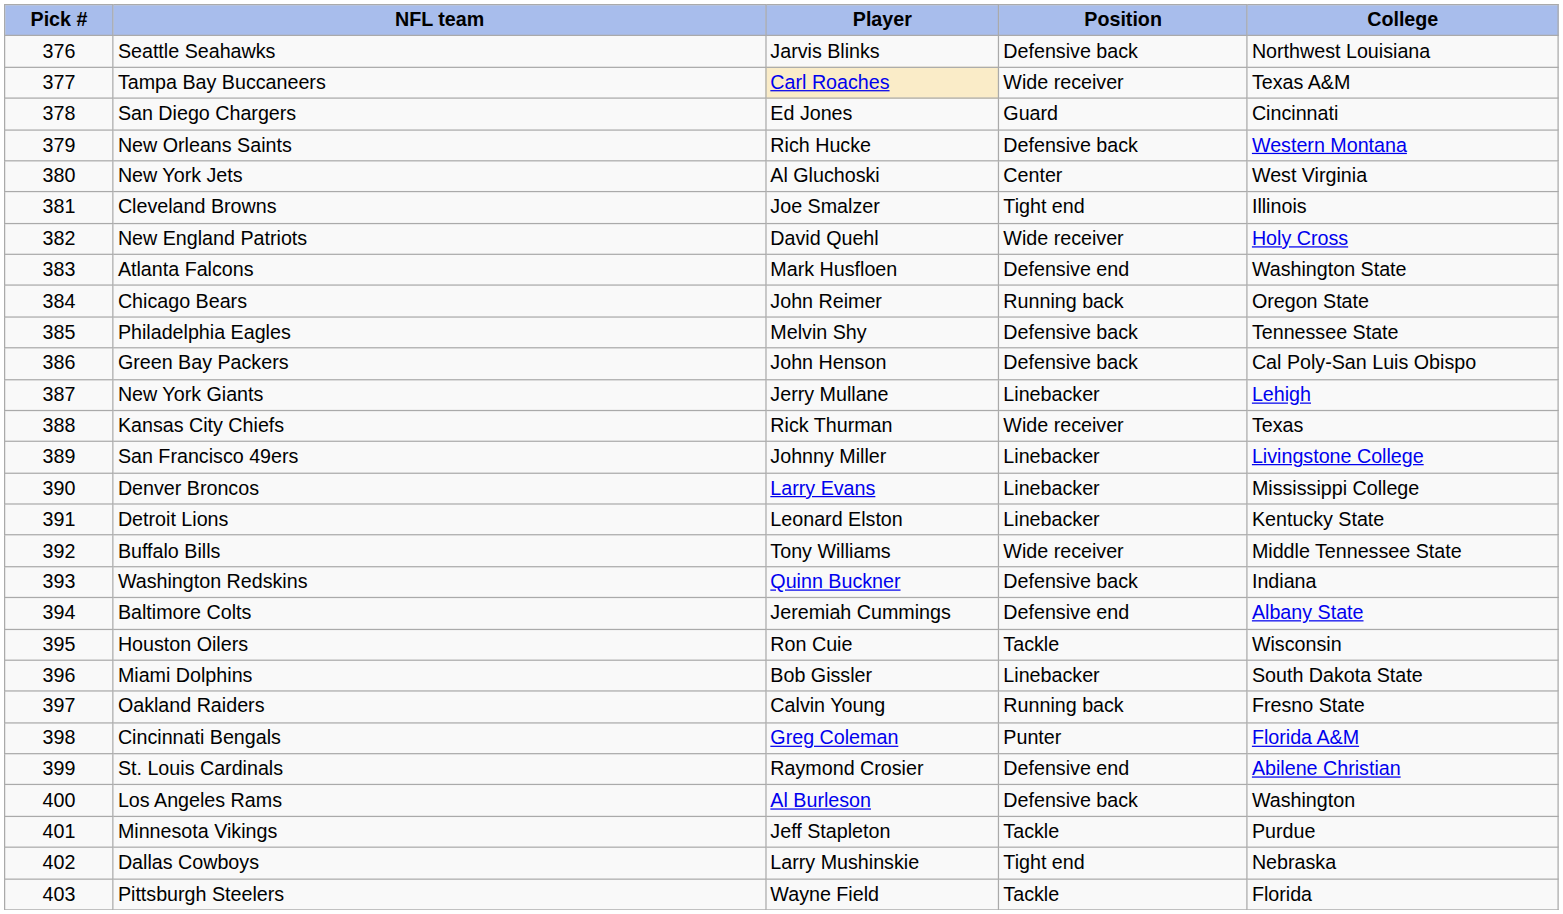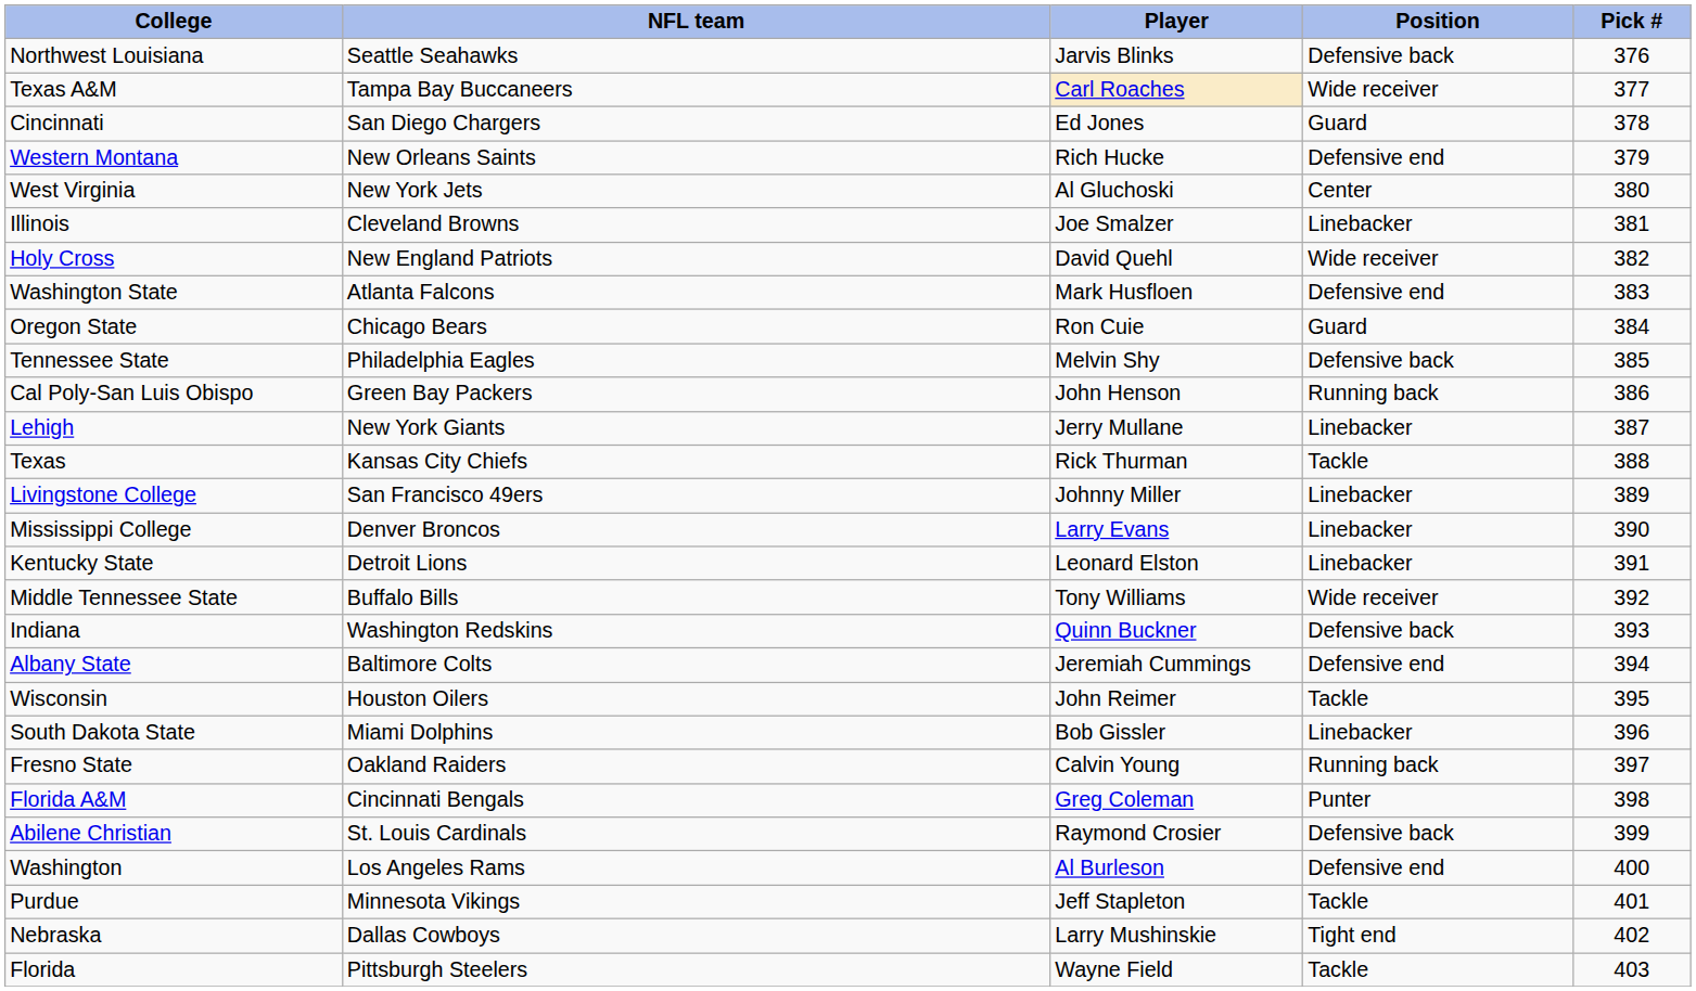columns swapped: Pick # <-> College
New Orleans Saints | Position: Defensive back -> Defensive end
Cleveland Browns | Position: Tight end -> Linebacker
Chicago Bears | Player: John Reimer -> Ron Cuie
Chicago Bears | Position: Running back -> Guard
Green Bay Packers | Position: Defensive back -> Running back
Kansas City Chiefs | Position: Wide receiver -> Tackle
Houston Oilers | Player: Ron Cuie -> John Reimer
St. Louis Cardinals | Position: Defensive end -> Defensive back
Los Angeles Rams | Position: Defensive back -> Defensive end
